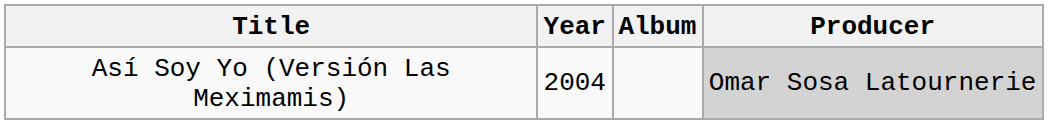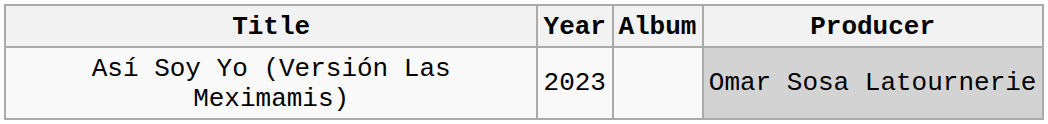Así Soy Yo (Versión Las Meximamis) | Year: 2004 -> 2023
